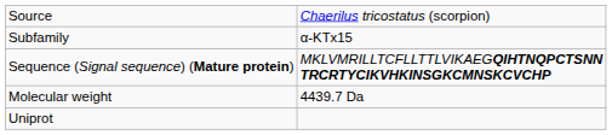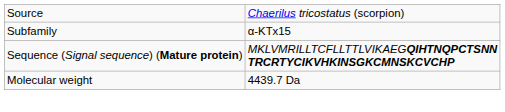- row: Uniprot
